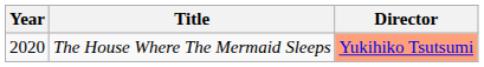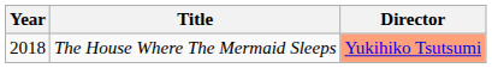The House Where The Mermaid Sleeps | Year: 2020 -> 2018
